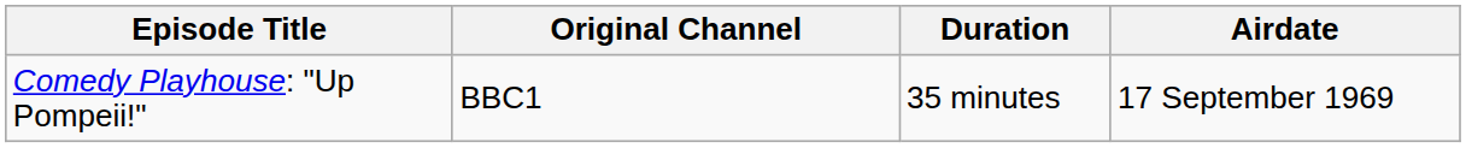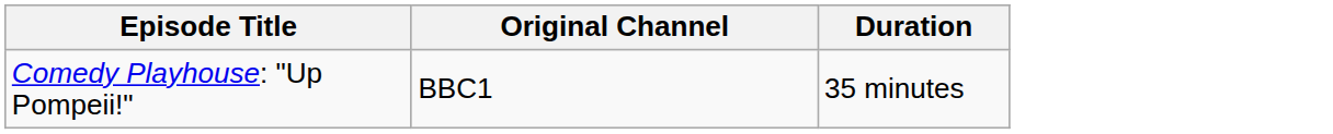- column: Airdate | 17 September 1969
